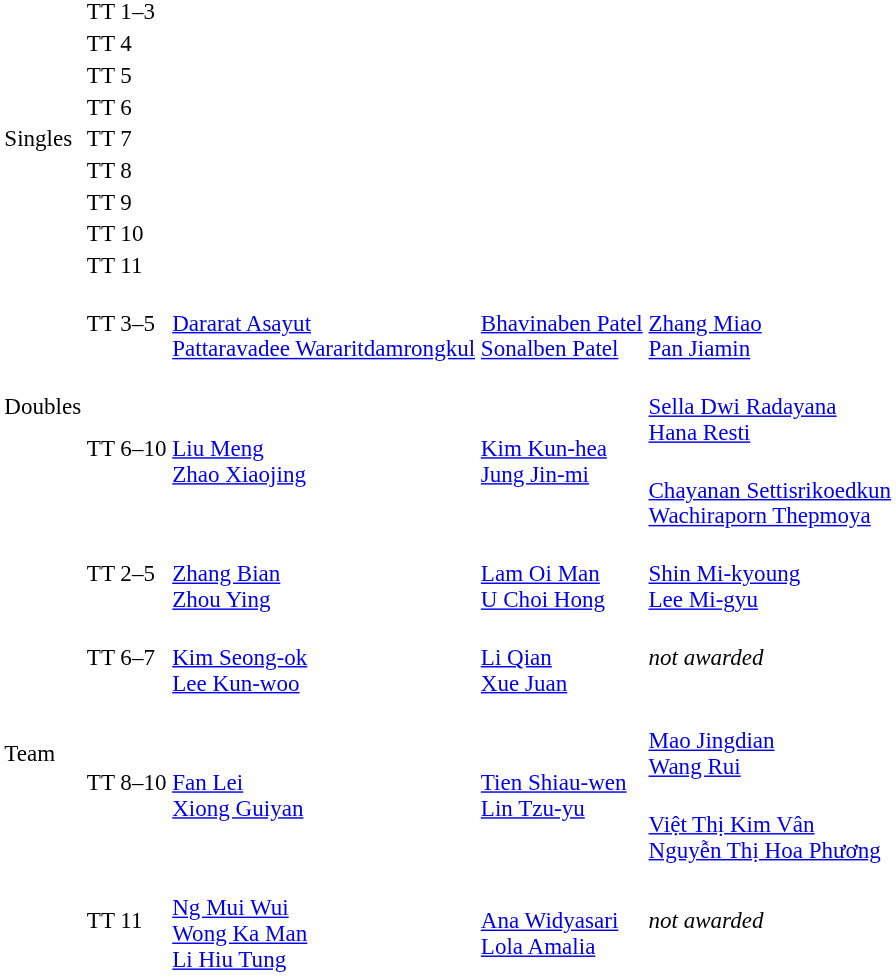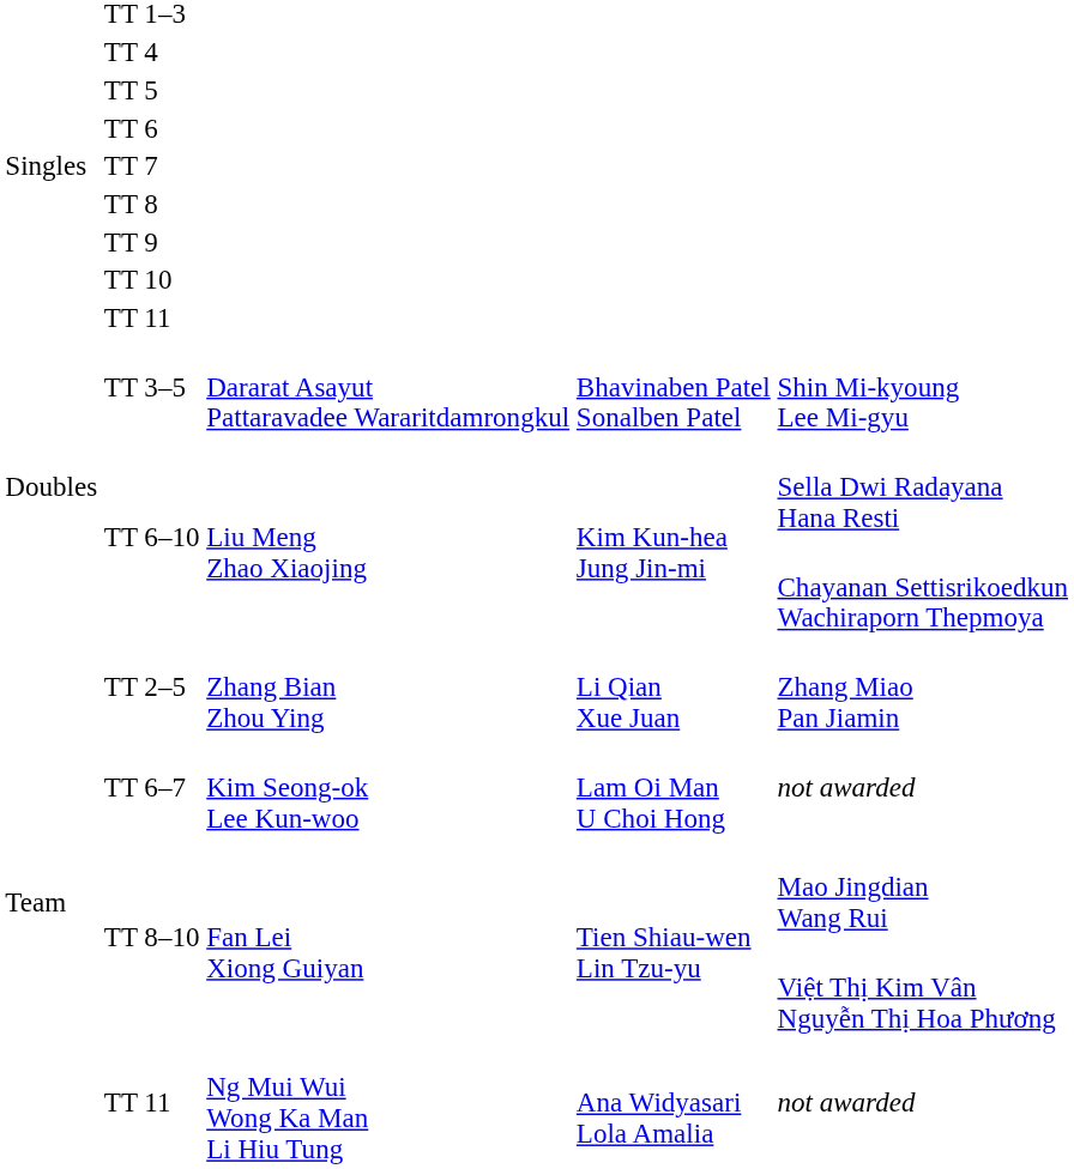TT 3–5 | column 5: Zhang Miao Pan Jiamin -> Shin Mi-kyoung Lee Mi-gyu
TT 2–5 | column 4: Lam Oi Man U Choi Hong -> Li Qian Xue Juan
TT 2–5 | column 5: Shin Mi-kyoung Lee Mi-gyu -> Zhang Miao Pan Jiamin
TT 6–7 | column 4: Li Qian Xue Juan -> Lam Oi Man U Choi Hong
